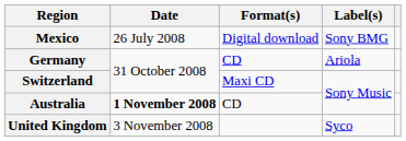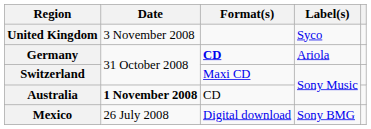rows swapped: Mexico <-> United Kingdom
Germany | Format(s): normal -> bold
